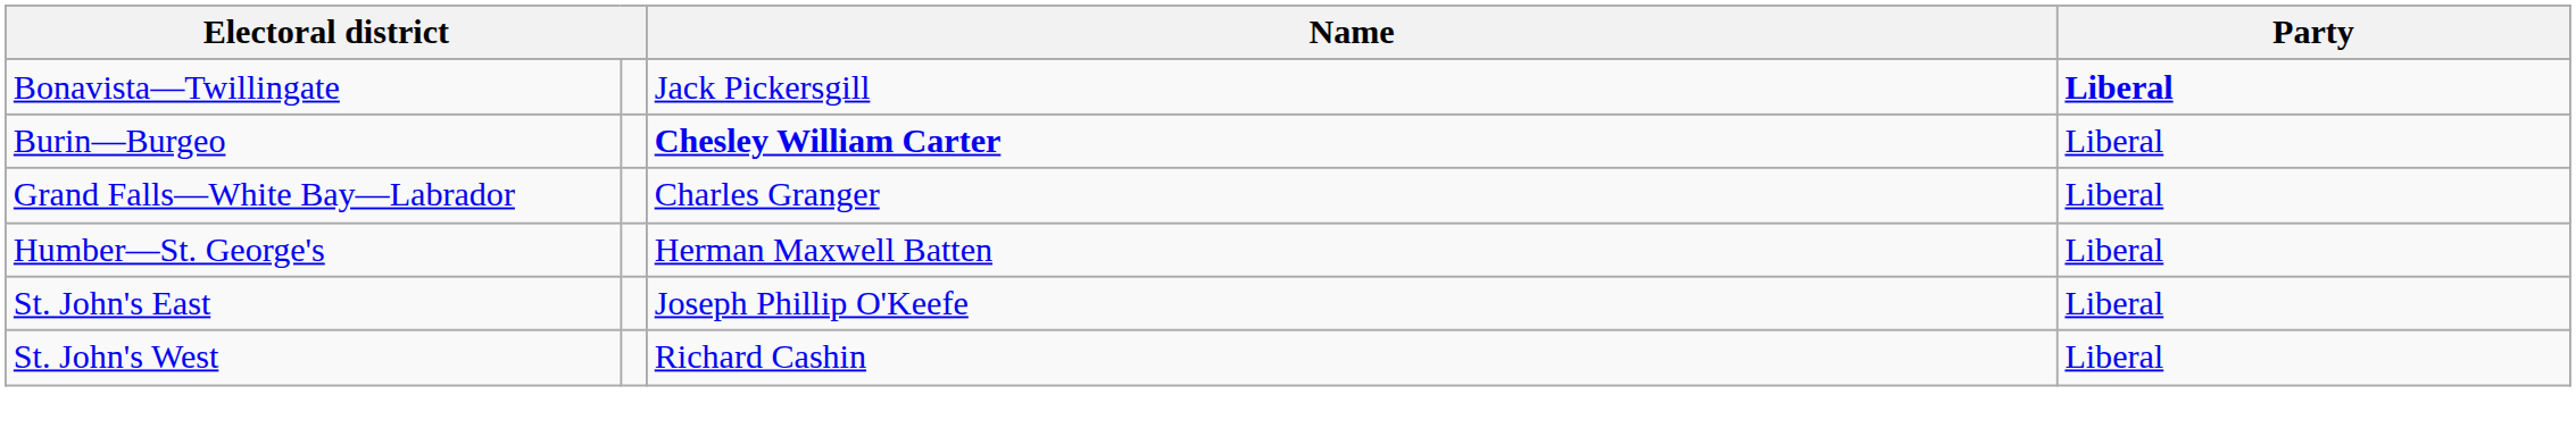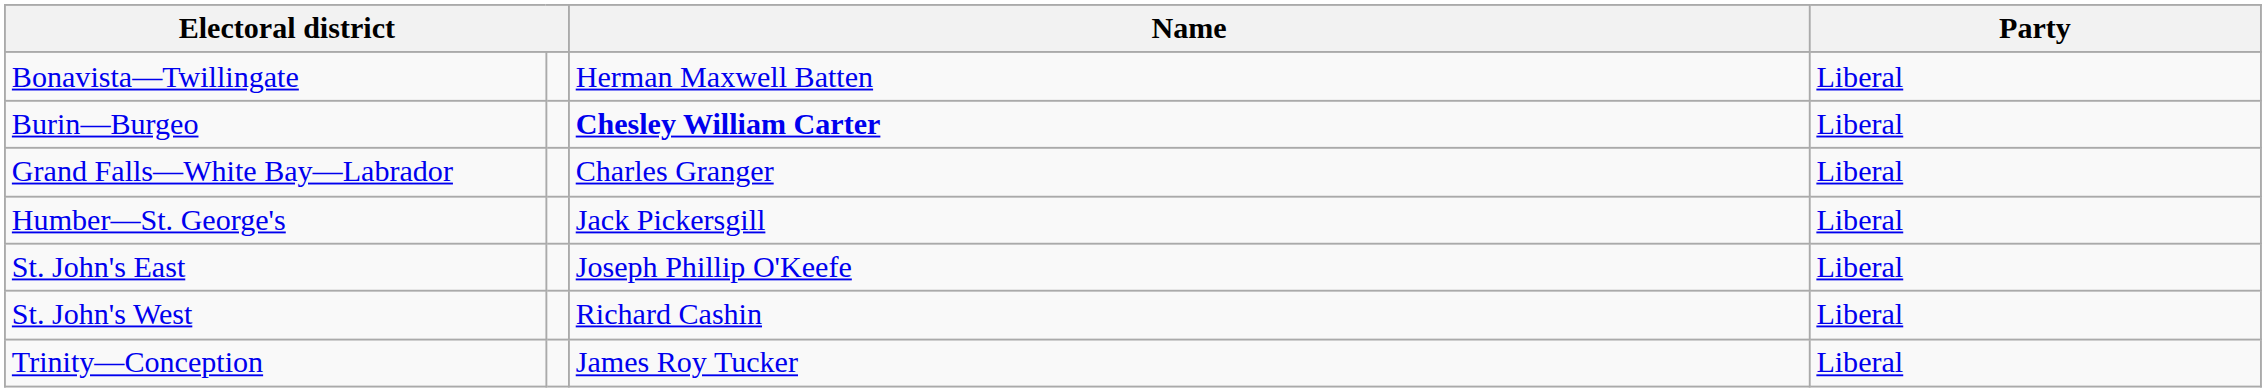Bonavista—Twillingate | Name: Jack Pickersgill -> Herman Maxwell Batten
Bonavista—Twillingate | Party: bold -> normal
Humber—St. George's | Name: Herman Maxwell Batten -> Jack Pickersgill
+ row: Trinity—Conception | James Roy Tucker | Liberal
